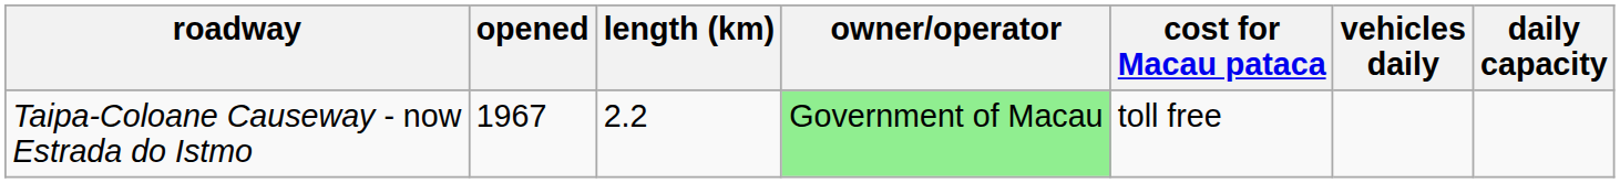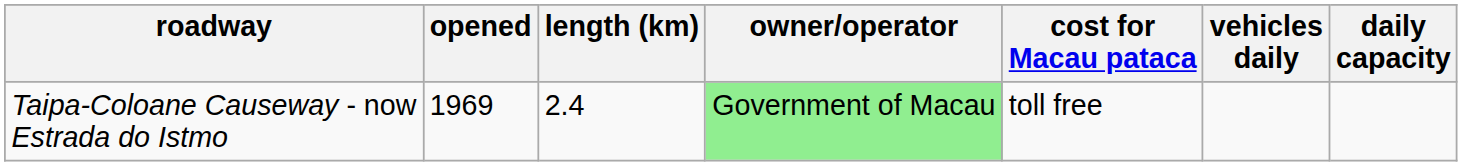Taipa-Coloane Causeway - now Estrada do Istmo | opened: 1967 -> 1969
Taipa-Coloane Causeway - now Estrada do Istmo | length (km): 2.2 -> 2.4
